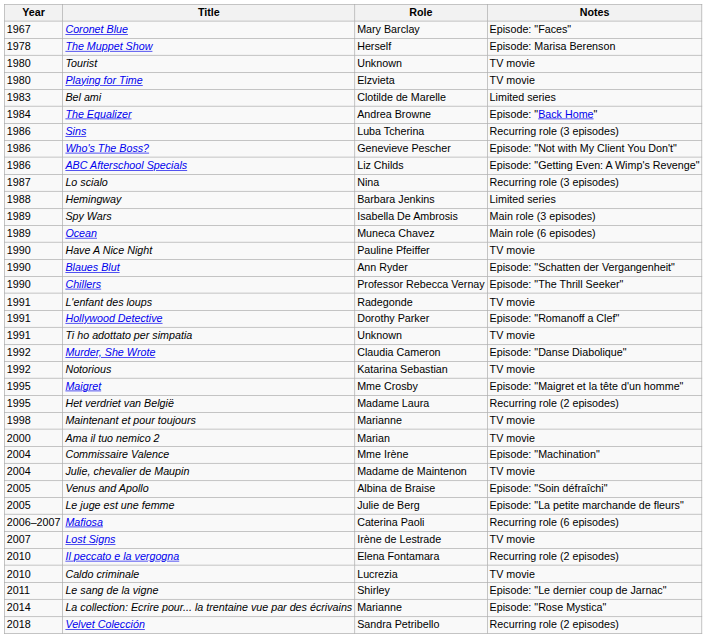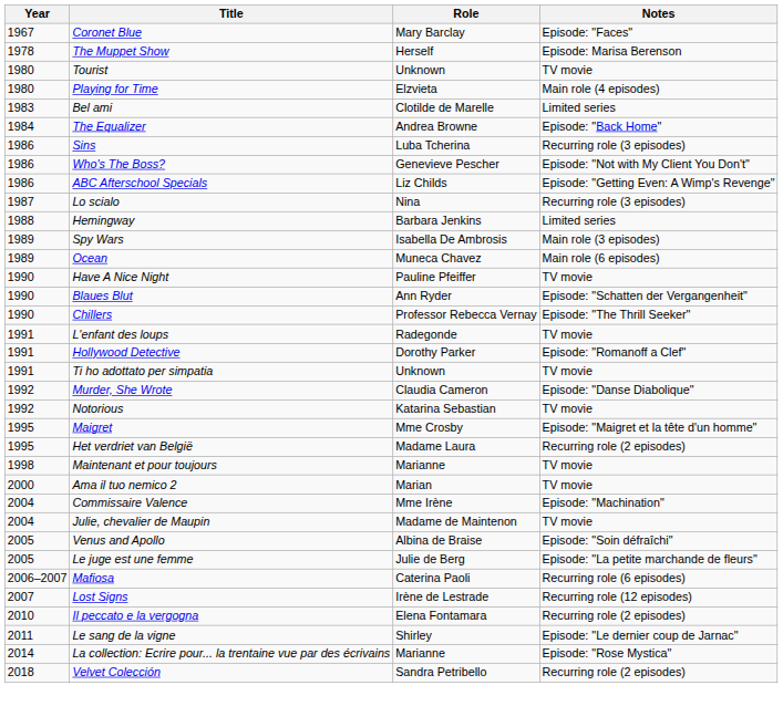Playing for Time | Notes: TV movie -> Main role (4 episodes)
Lost Signs | Notes: TV movie -> Recurring role (12 episodes)
- row: 2010 | Caldo criminale | Lucrezia | TV movie
